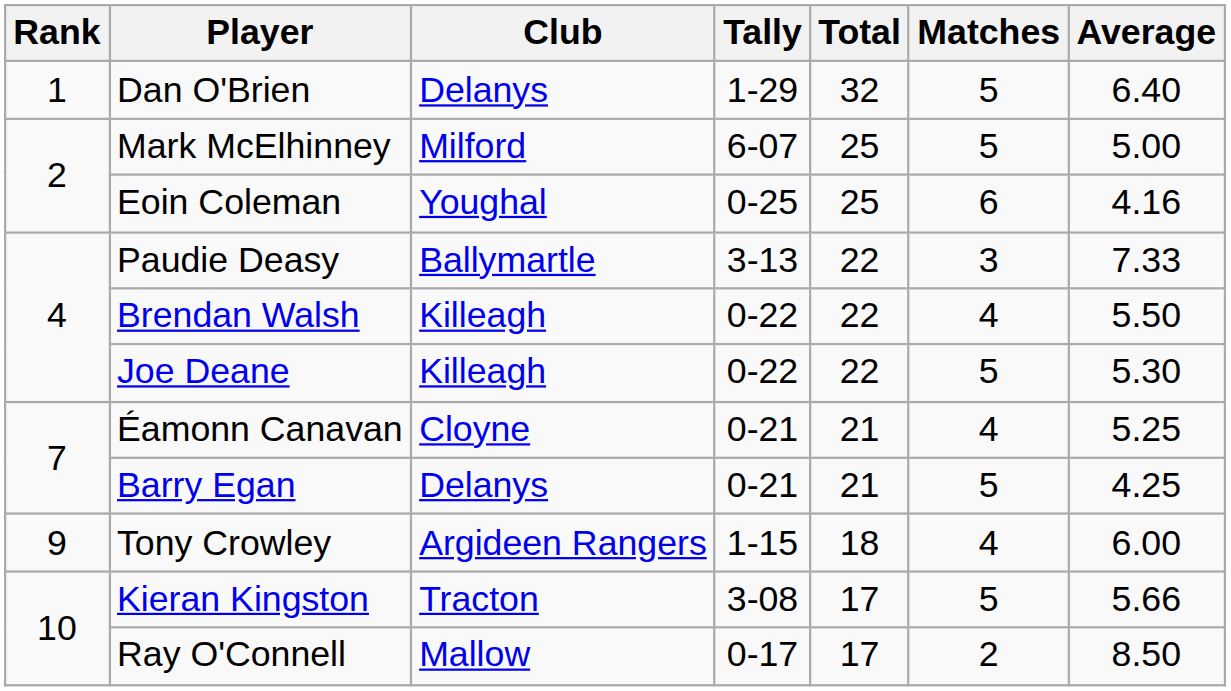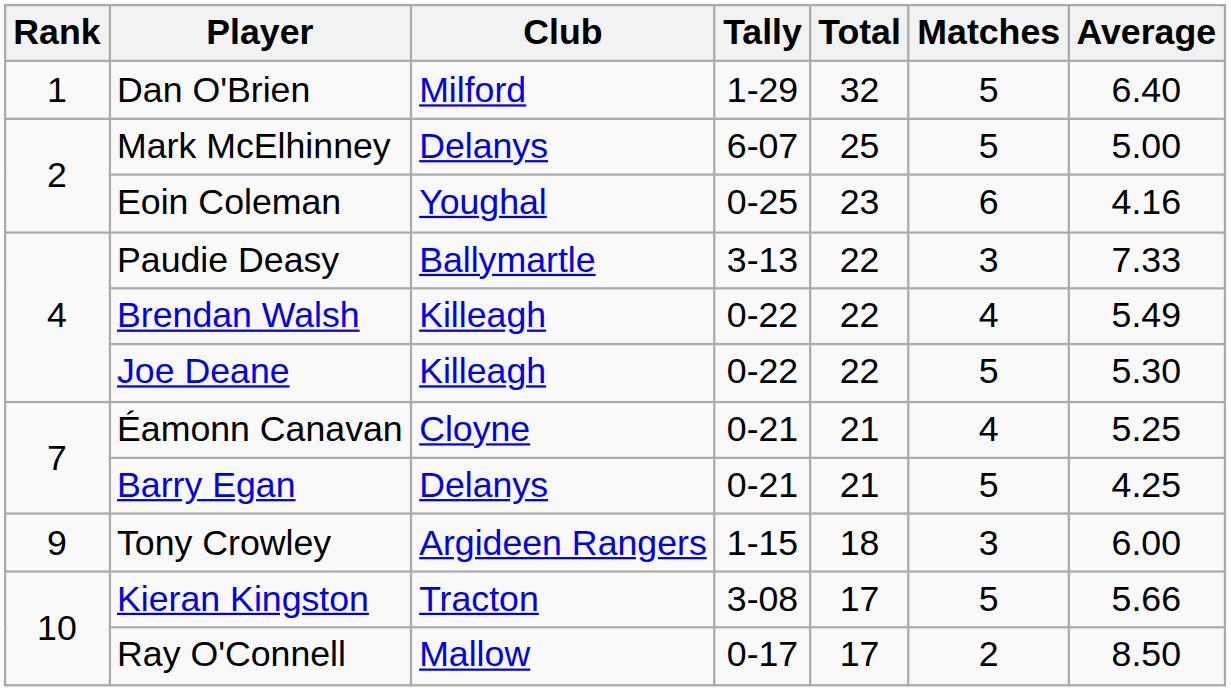Dan O'Brien | Club: Delanys -> Milford
Mark McElhinney | Club: Milford -> Delanys
Eoin Coleman | Total: 25 -> 23
Brendan Walsh | Average: 5.50 -> 5.49
Tony Crowley | Matches: 4 -> 3
